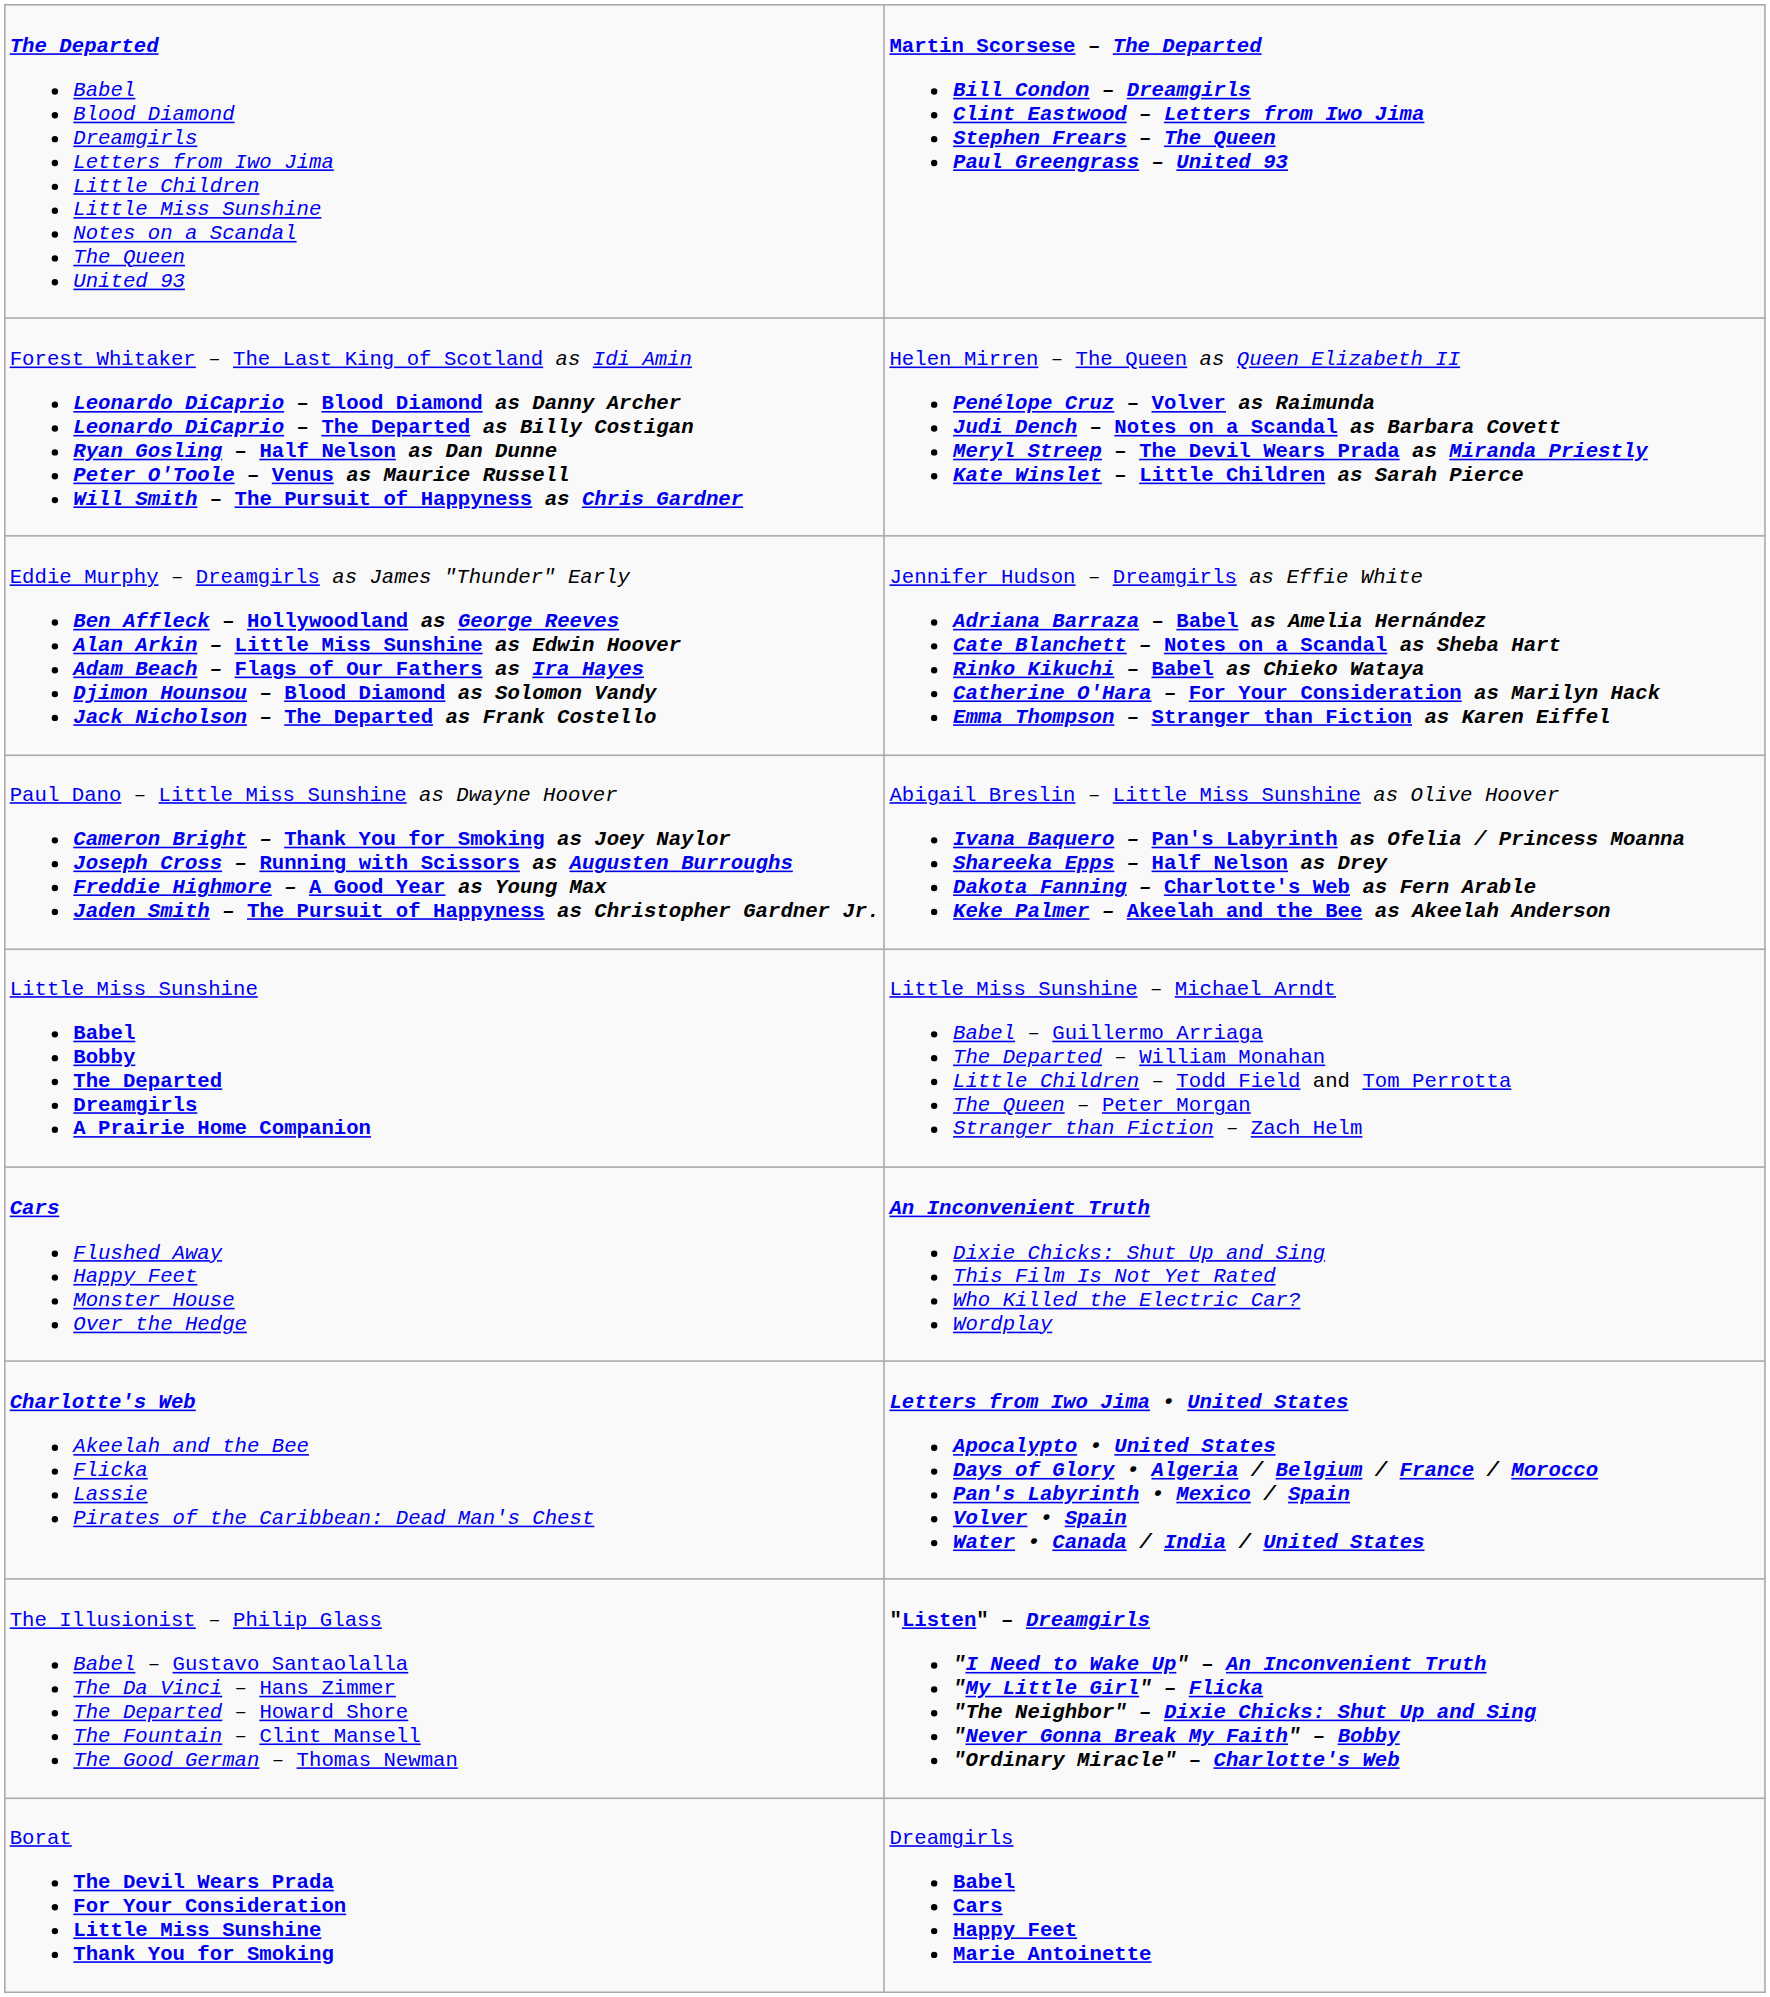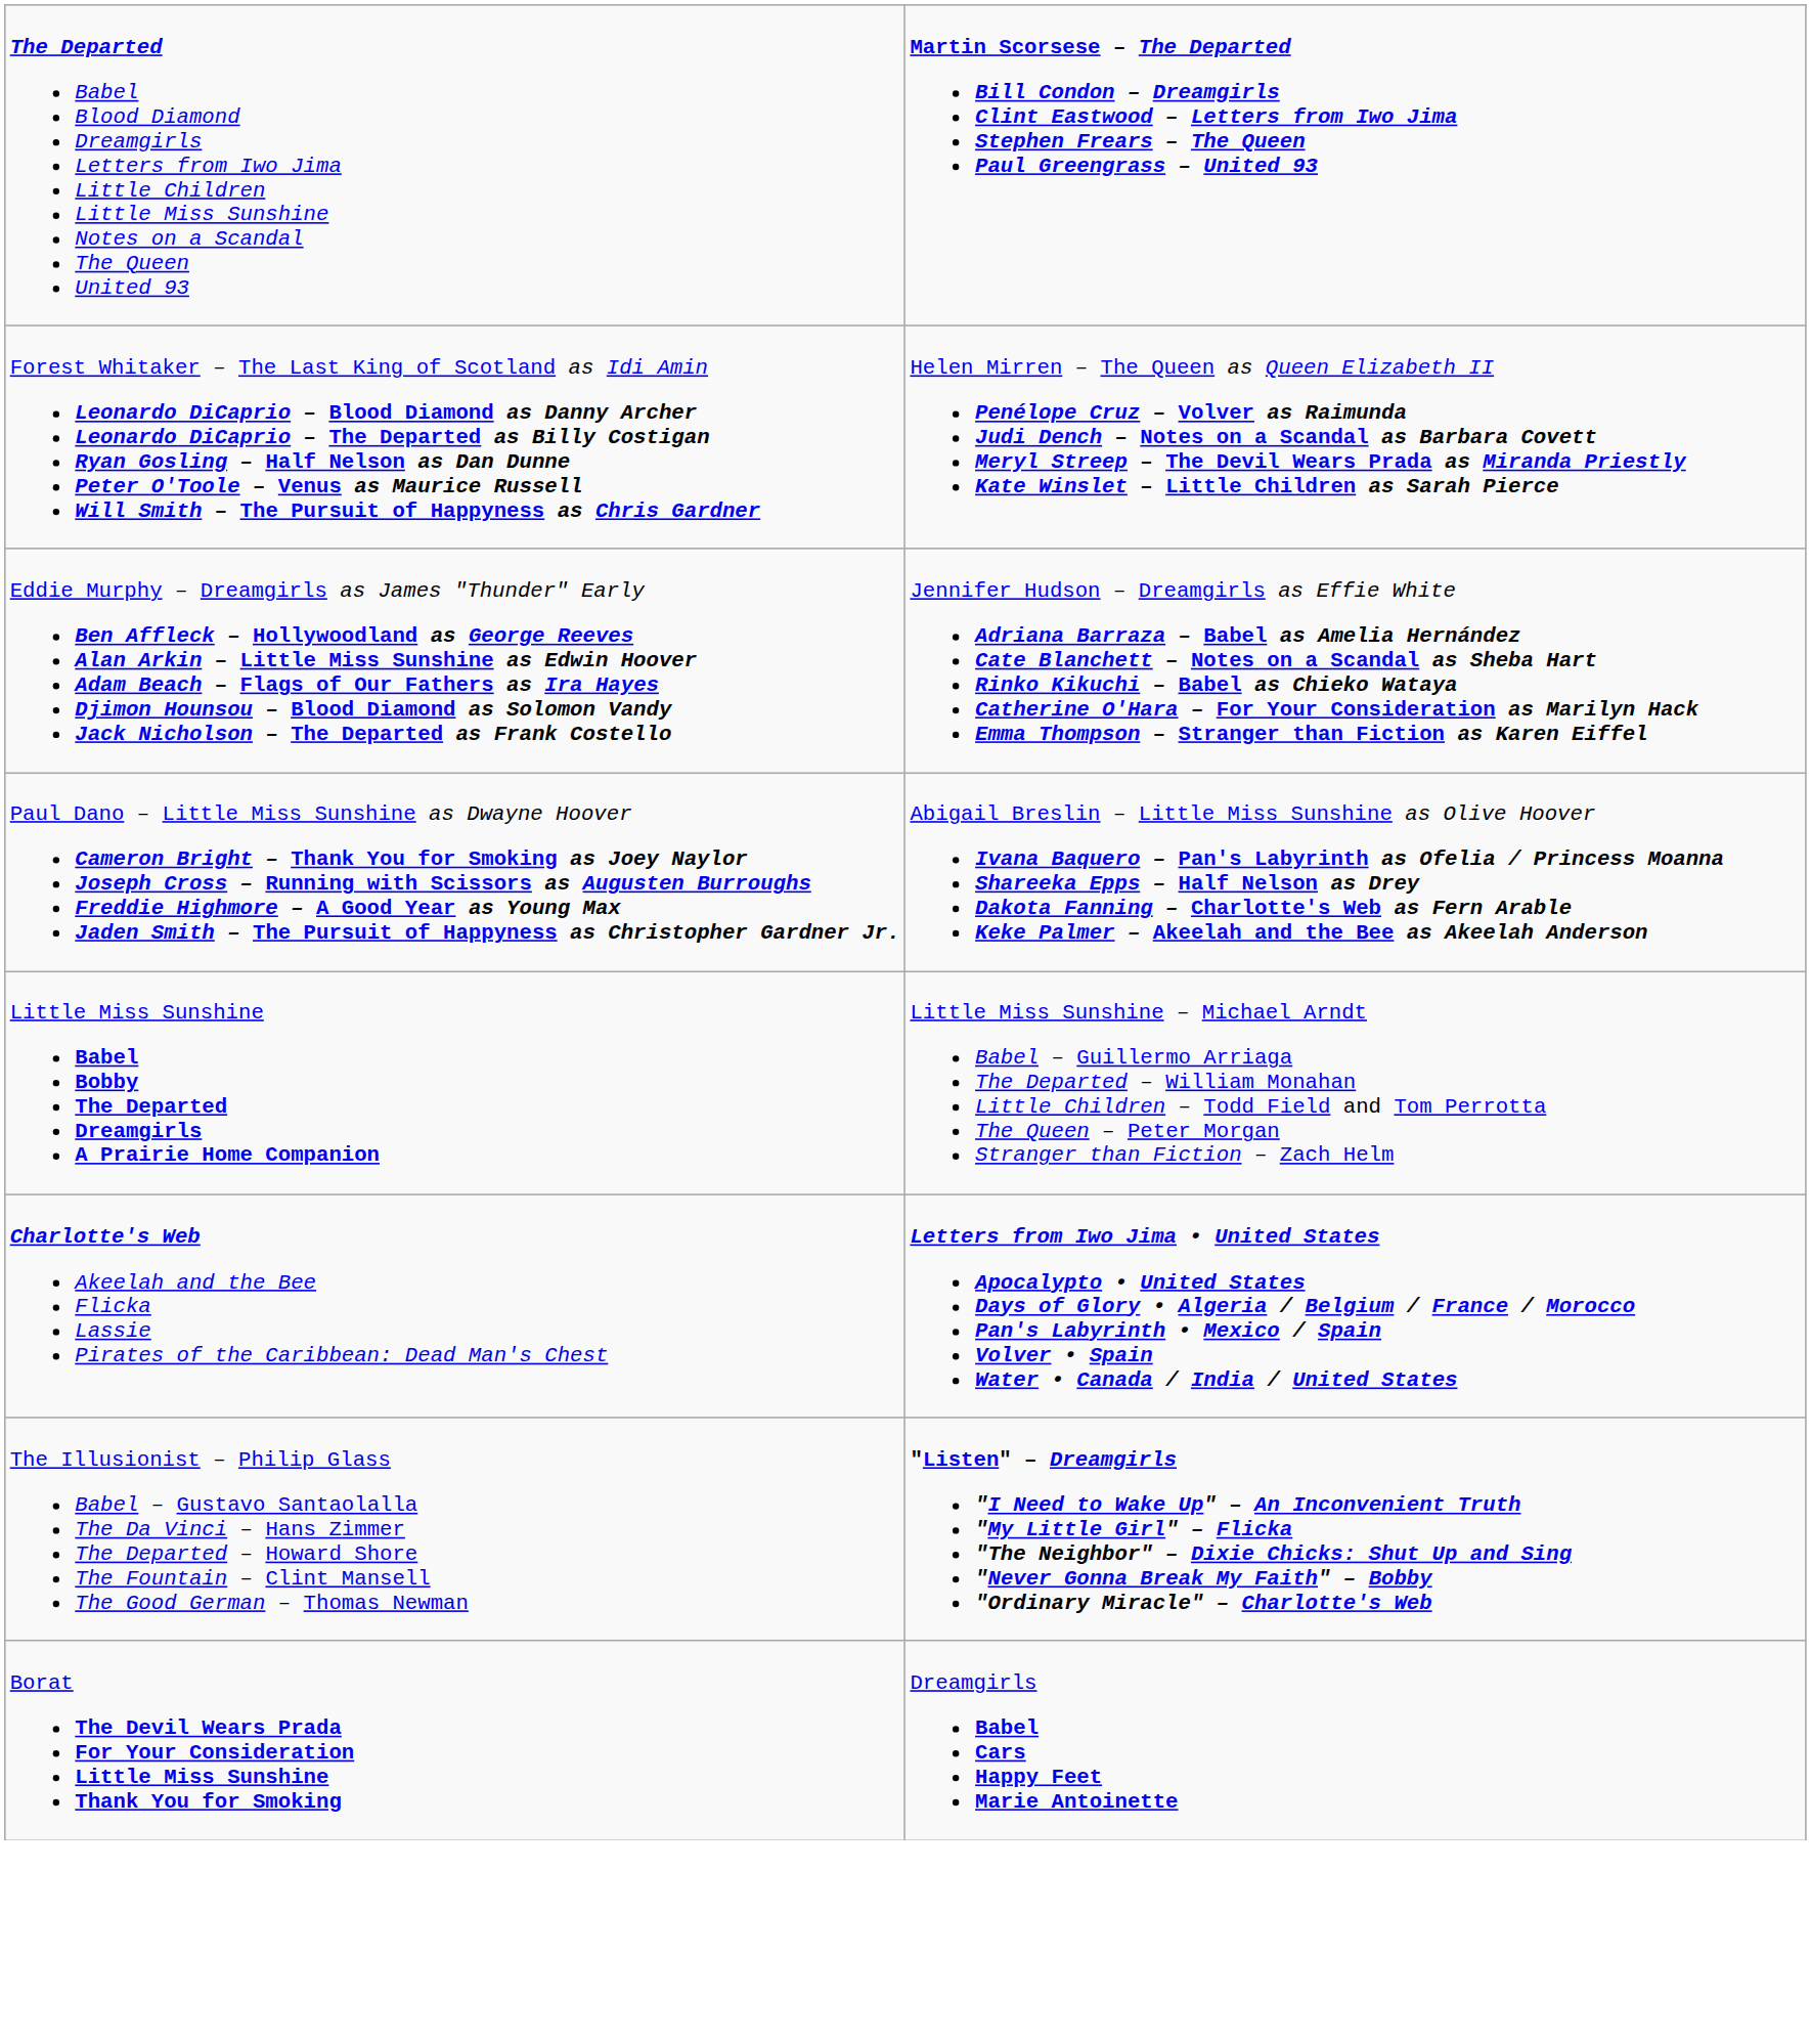- row: Cars Flushed Away Happy Feet Monster House Over the Hedge | An Inconvenient Truth Dixie Chicks: Shut Up and Sing This Film Is Not Yet Rated Who Killed the Electric Car? Wordplay
